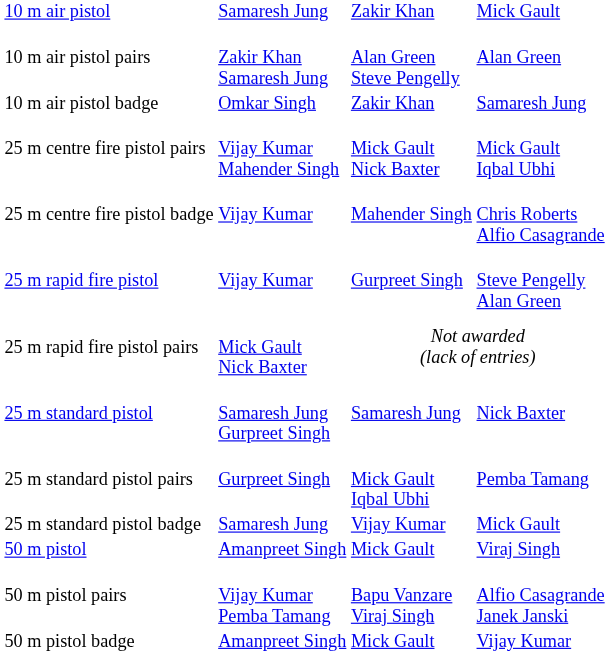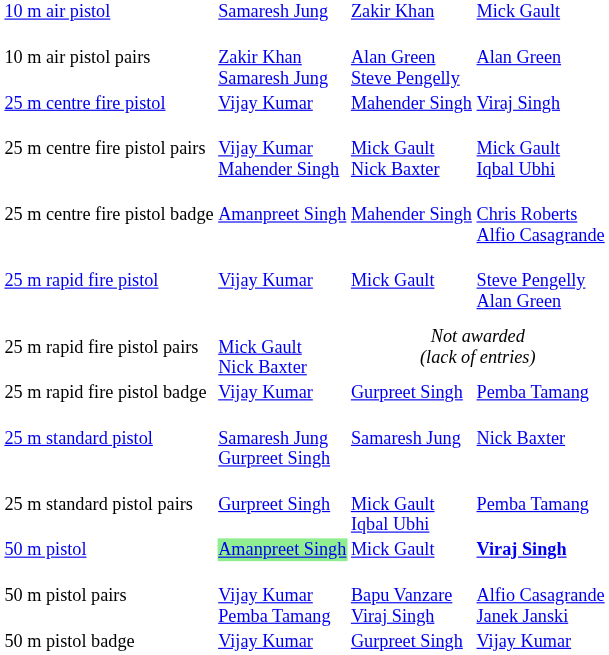- row: 10 m air pistol badge | Omkar Singh | Zakir Khan | Samaresh Jung
+ row: 25 m centre fire pistol | Vijay Kumar | Mahender Singh | Viraj Singh
25 m centre fire pistol badge | column 2: Vijay Kumar -> Amanpreet Singh
25 m rapid fire pistol | column 3: Gurpreet Singh -> Mick Gault
+ row: 25 m rapid fire pistol badge | Vijay Kumar | Gurpreet Singh | Pemba Tamang
- row: 25 m standard pistol badge | Samaresh Jung | Vijay Kumar | Mick Gault
50 m pistol | column 2: no background -> lightgreen background
50 m pistol | column 4: normal -> bold
50 m pistol badge | column 2: Amanpreet Singh -> Vijay Kumar
50 m pistol badge | column 3: Mick Gault -> Gurpreet Singh
